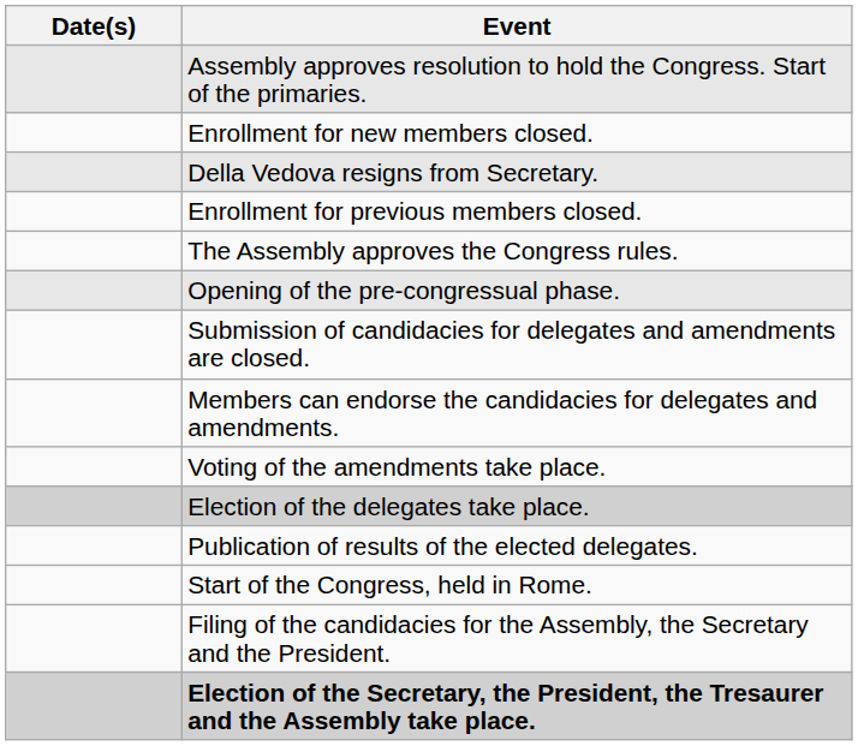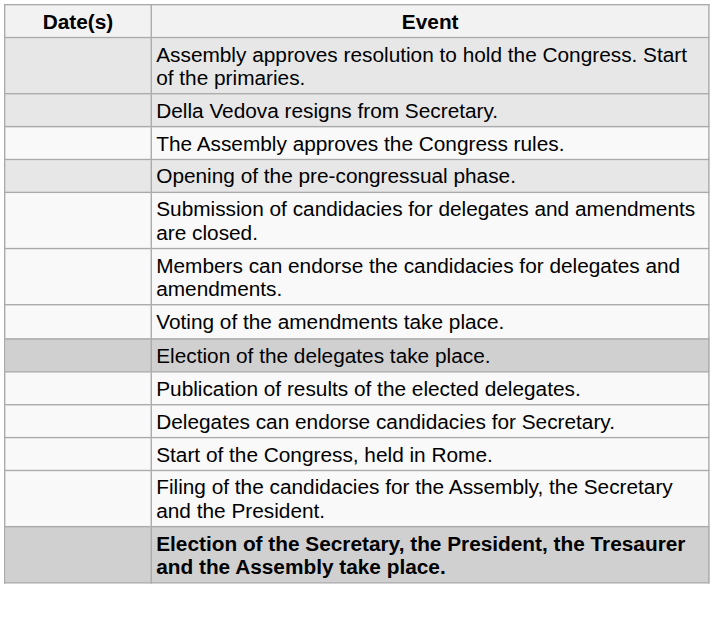- row: Enrollment for new members closed.
- row: Enrollment for previous members closed.
+ row: Delegates can endorse candidacies for Secretary.
